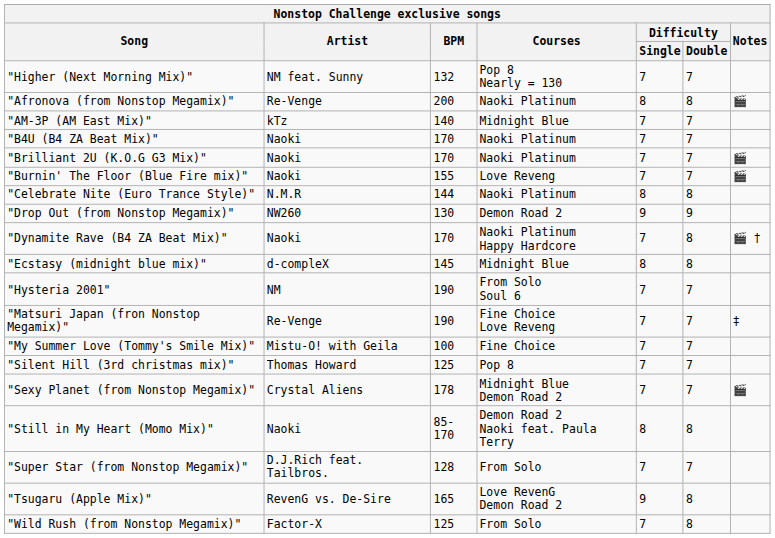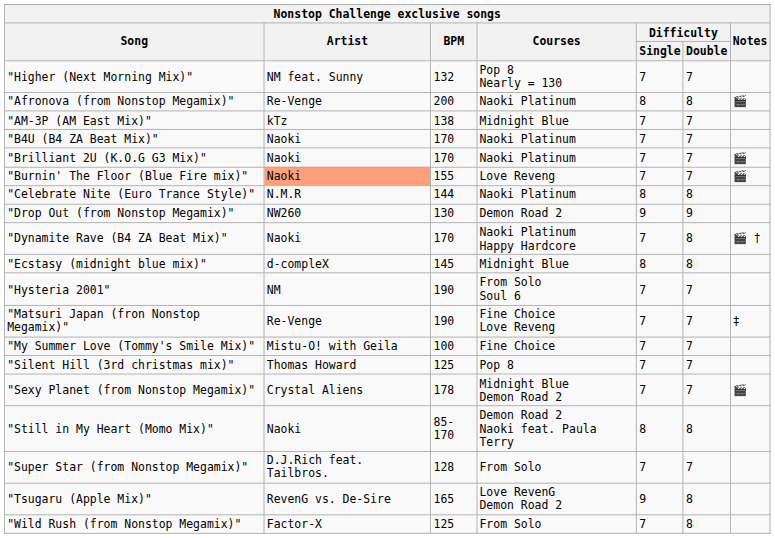"AM-3P (AM East Mix)" | BPM: 140 -> 138
"Burnin' The Floor (Blue Fire mix)" | Artist: no background -> lightsalmon background
